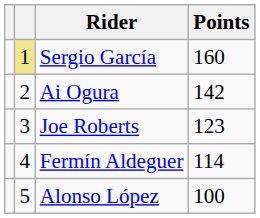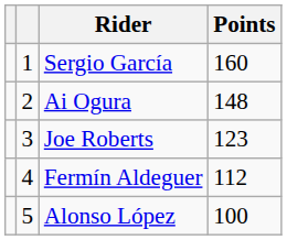Sergio García | column 2: khaki background -> no background
Ai Ogura | Points: 142 -> 148
Fermín Aldeguer | Points: 114 -> 112
